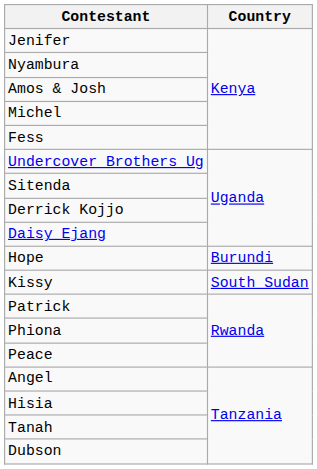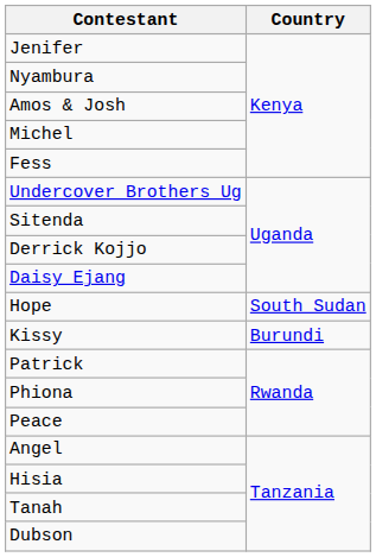Hope | Country: Burundi -> South Sudan
Kissy | Country: South Sudan -> Burundi
